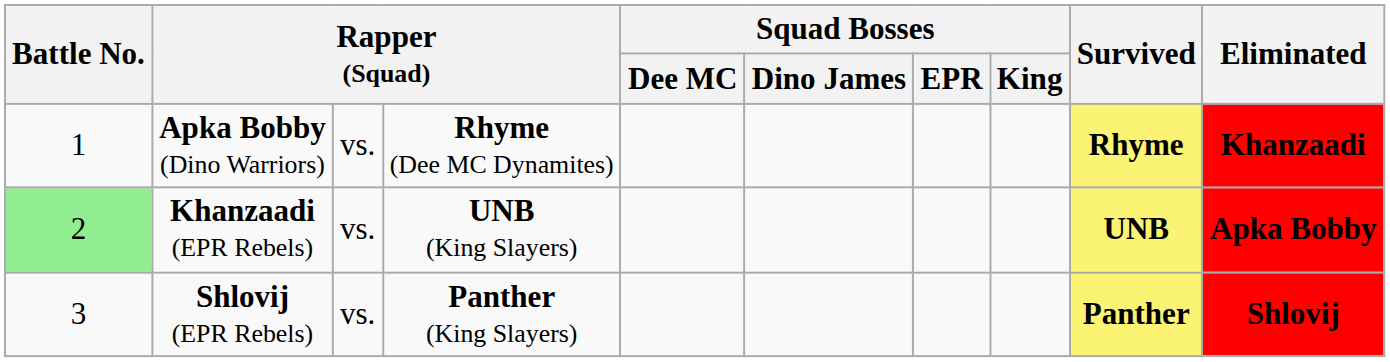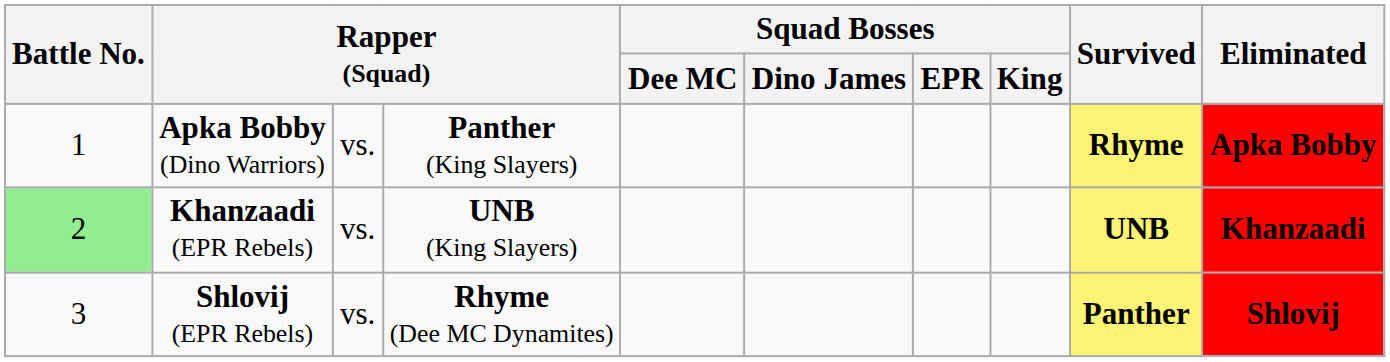Apka Bobby (Dino Warriors) | column 4: Rhyme (Dee MC Dynamites) -> Panther (King Slayers)
Apka Bobby (Dino Warriors) | Eliminated: Khanzaadi -> Apka Bobby
Khanzaadi (EPR Rebels) | Eliminated: Apka Bobby -> Khanzaadi
Shlovij (EPR Rebels) | column 4: Panther (King Slayers) -> Rhyme (Dee MC Dynamites)
